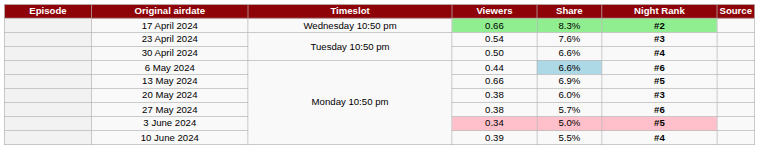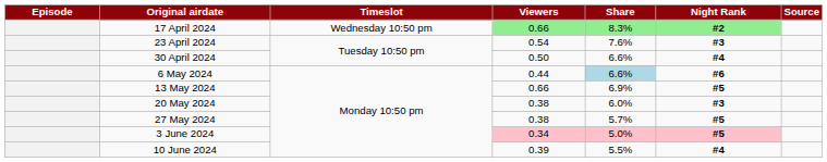27 May 2024 | Night Rank: #6 -> #5
